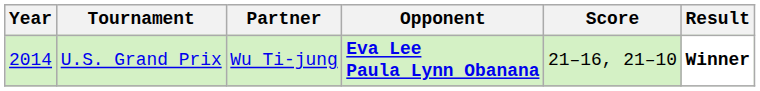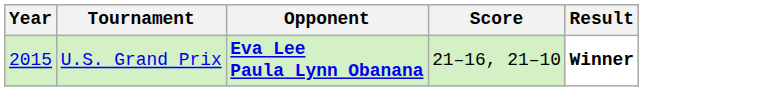- column: Partner | Wu Ti-jung
U.S. Grand Prix | Year: 2014 -> 2015
